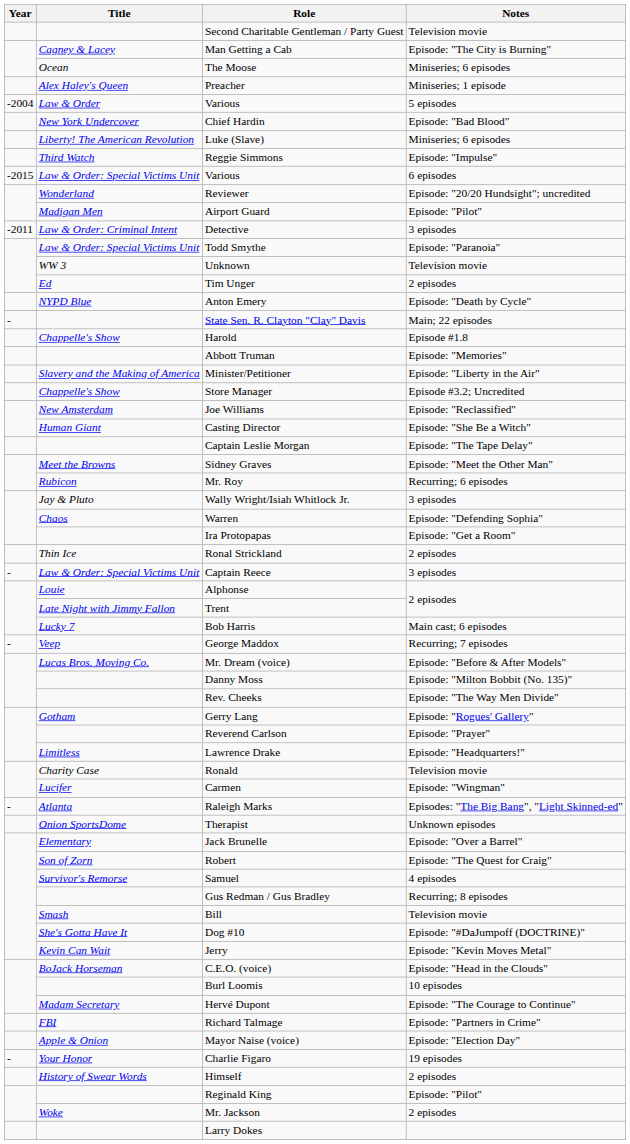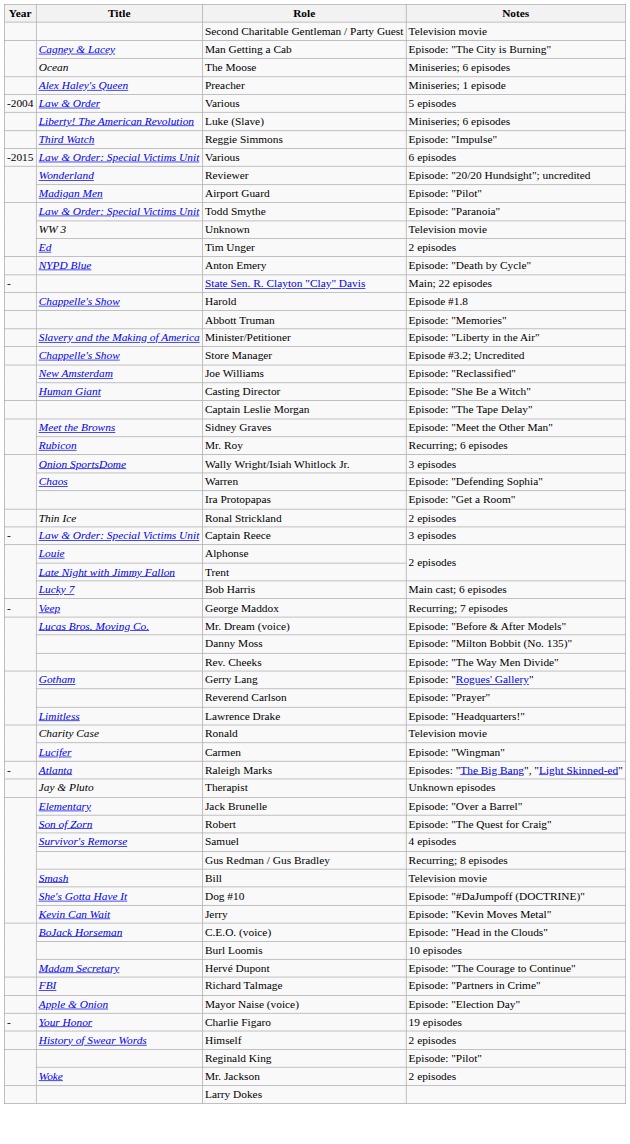- row: New York Undercover | Chief Hardin | Episode: "Bad Blood"
- row: -2011 | Law & Order: Criminal Intent | Detective | 3 episodes
Wally Wright/Isiah Whitlock Jr. | Title: Jay & Pluto -> Onion SportsDome
Therapist | Title: Onion SportsDome -> Jay & Pluto
